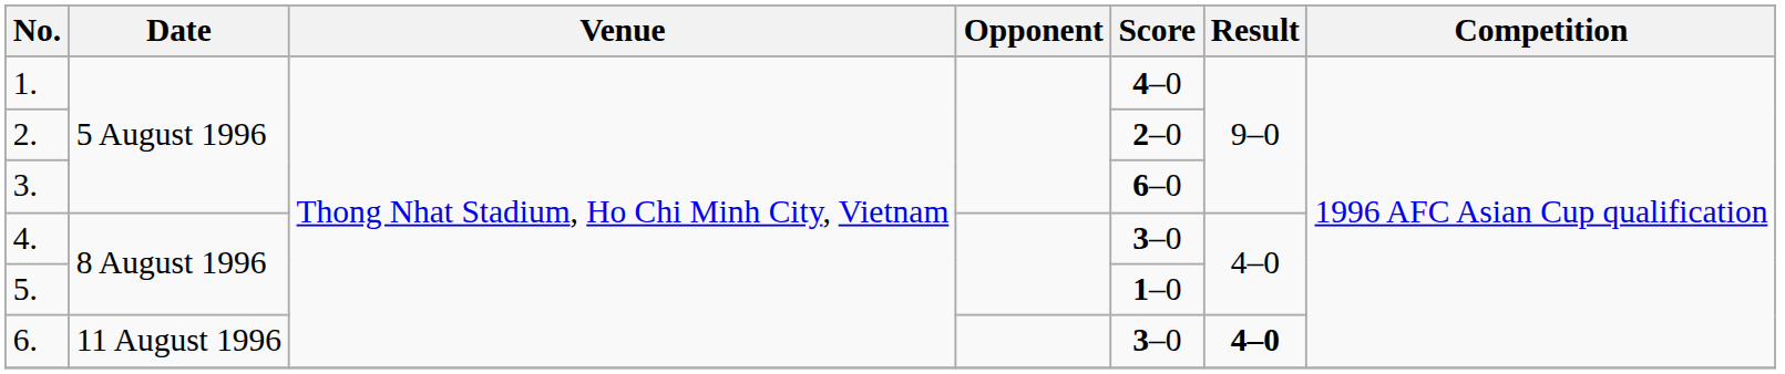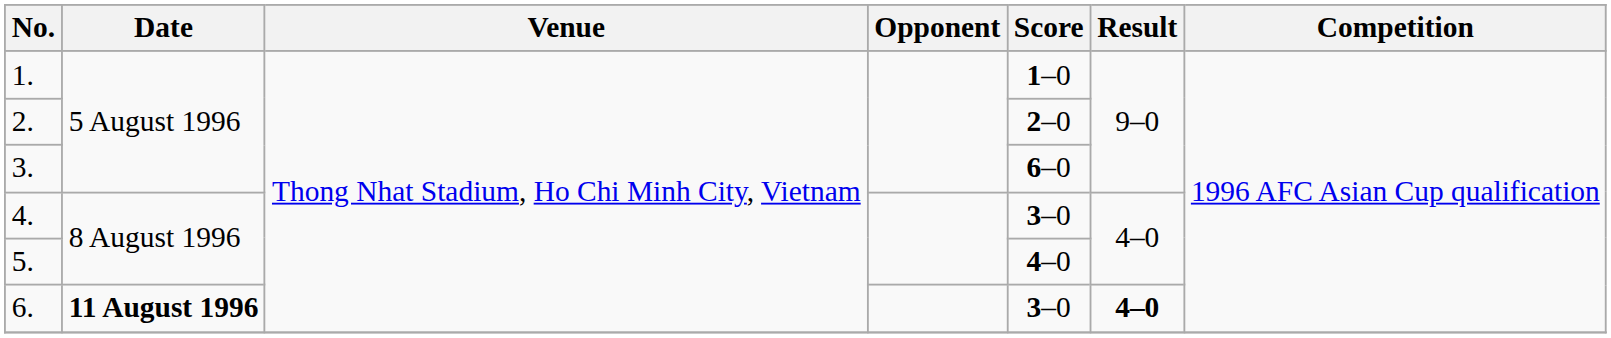1. | Score: 4–0 -> 1–0
5. | Score: 1–0 -> 4–0
6. | Date: normal -> bold
